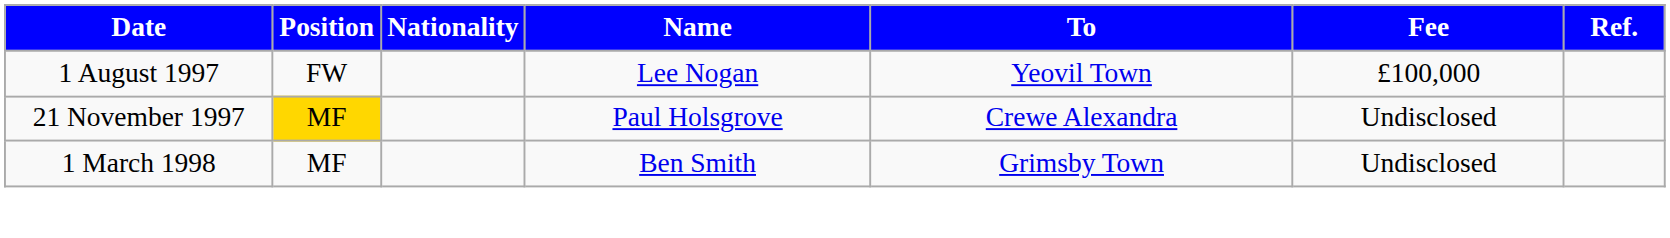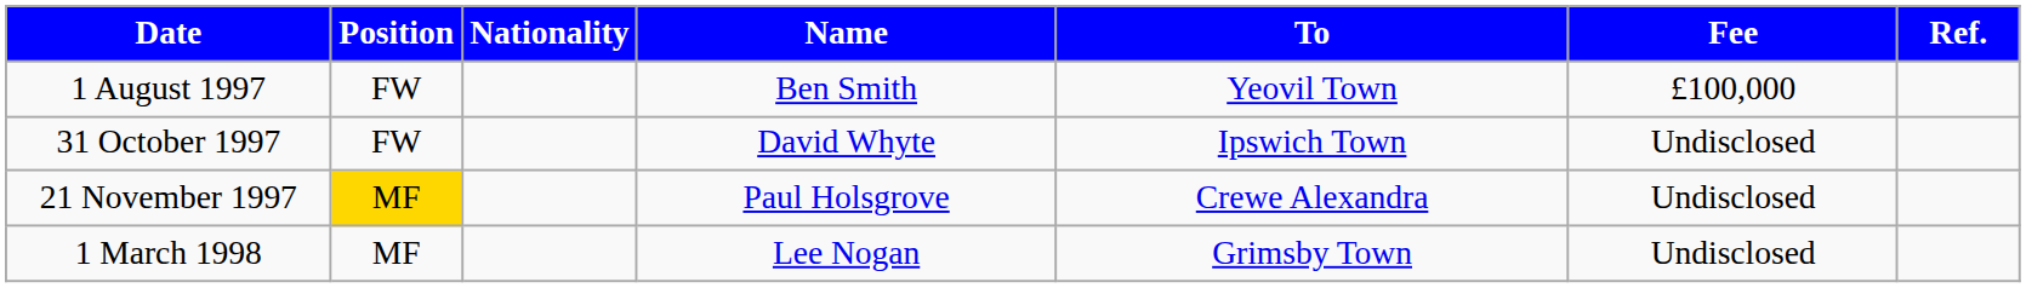1 August 1997 | Name: Lee Nogan -> Ben Smith
+ row: 31 October 1997 | FW | David Whyte | Ipswich Town | Undisclosed
1 March 1998 | Name: Ben Smith -> Lee Nogan
